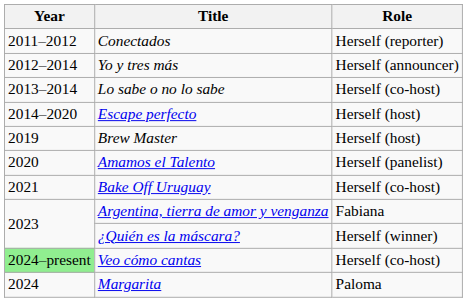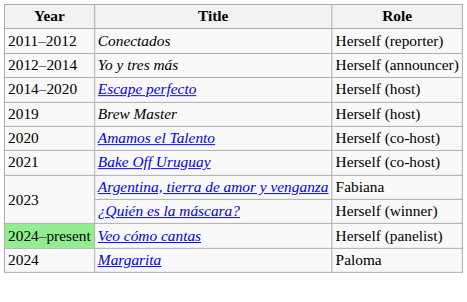- row: 2013–2014 | Lo sabe o no lo sabe | Herself (co-host)
Amamos el Talento | Role: Herself (panelist) -> Herself (co-host)
Veo cómo cantas | Role: Herself (co-host) -> Herself (panelist)
